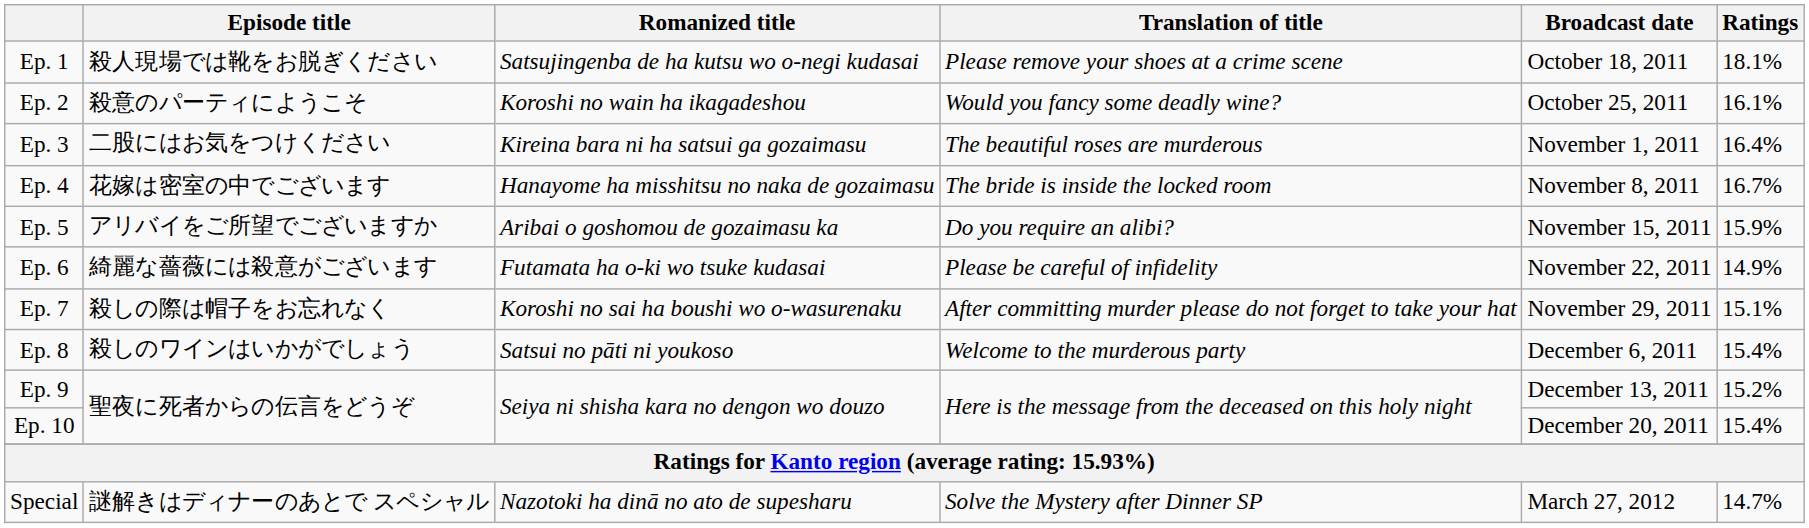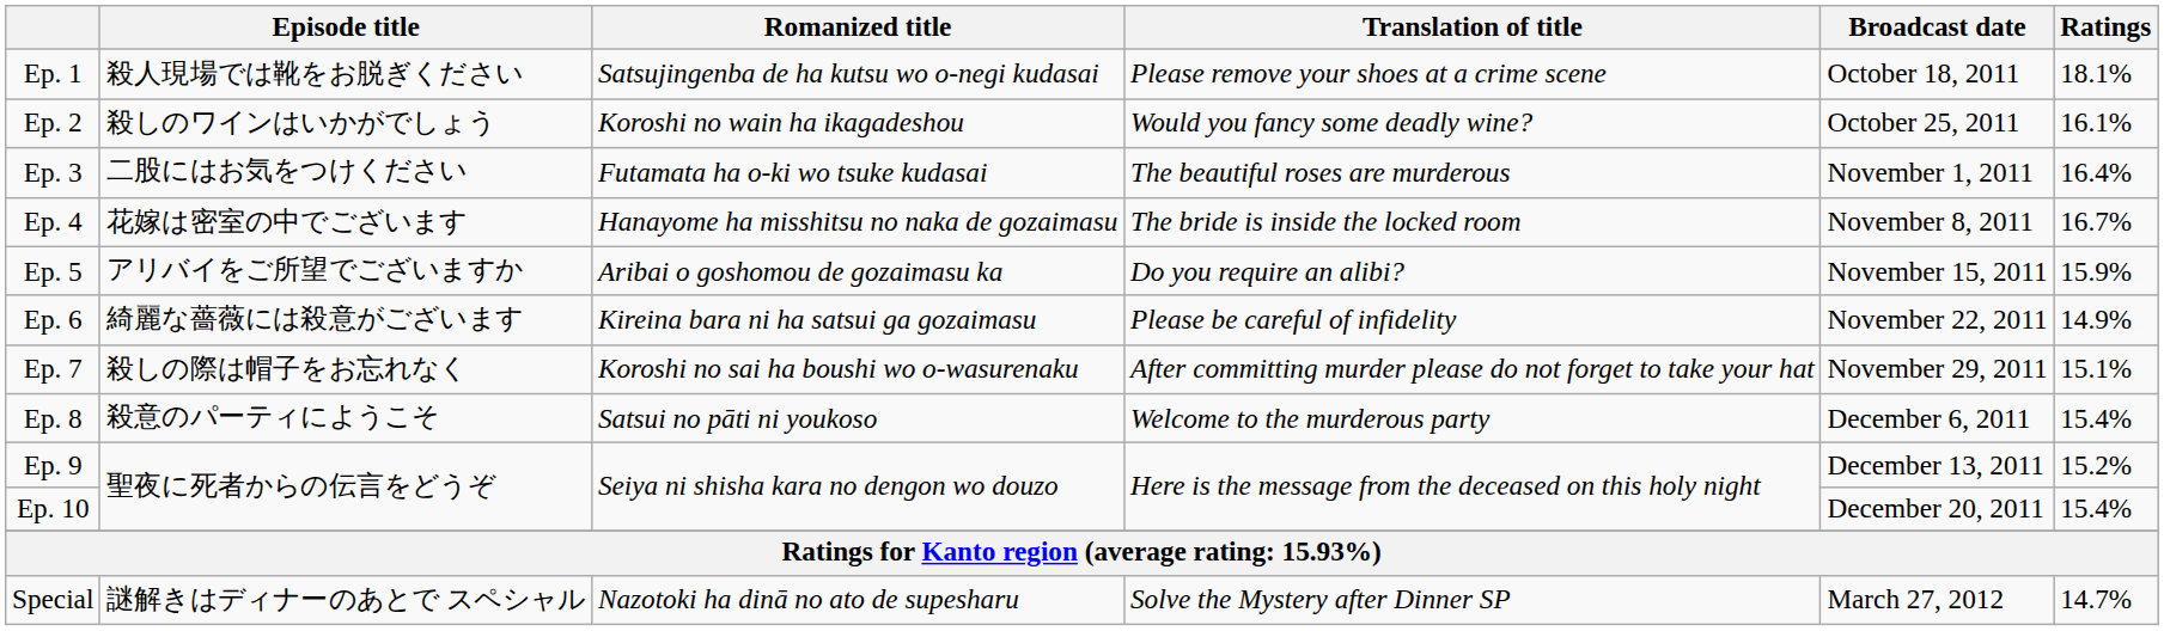Ep. 2 | Episode title: 殺意のパーティにようこそ -> 殺しのワインはいかがでしょう
Ep. 3 | Romanized title: Kireina bara ni ha satsui ga gozaimasu -> Futamata ha o-ki wo tsuke kudasai
Ep. 6 | Romanized title: Futamata ha o-ki wo tsuke kudasai -> Kireina bara ni ha satsui ga gozaimasu
Ep. 8 | Episode title: 殺しのワインはいかがでしょう -> 殺意のパーティにようこそ
